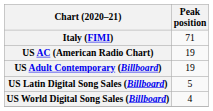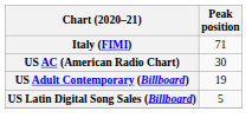US AC (American Radio Chart) | Peak position: 19 -> 30
- row: US World Digital Song Sales (Billboard) | 4
